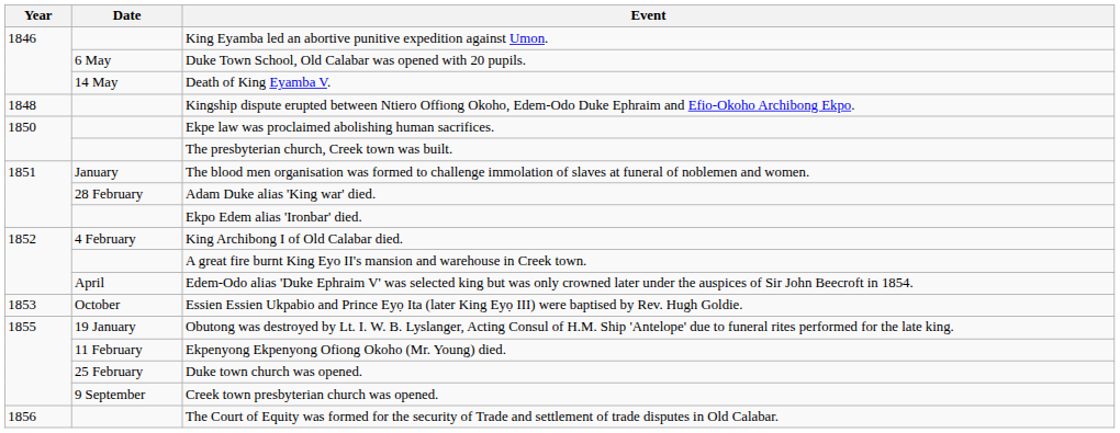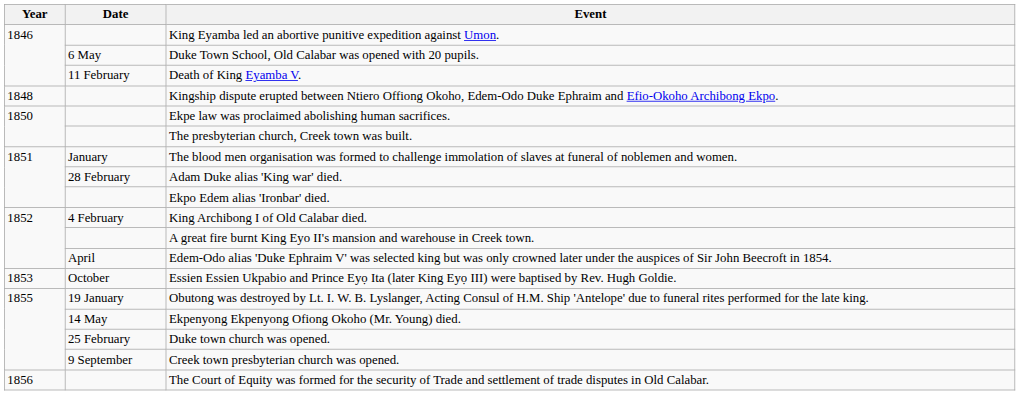Death of King Eyamba V. | Date: 14 May -> 11 February
Ekpenyong Ekpenyong Ofiong Okoho (Mr. Young) died. | Date: 11 February -> 14 May
